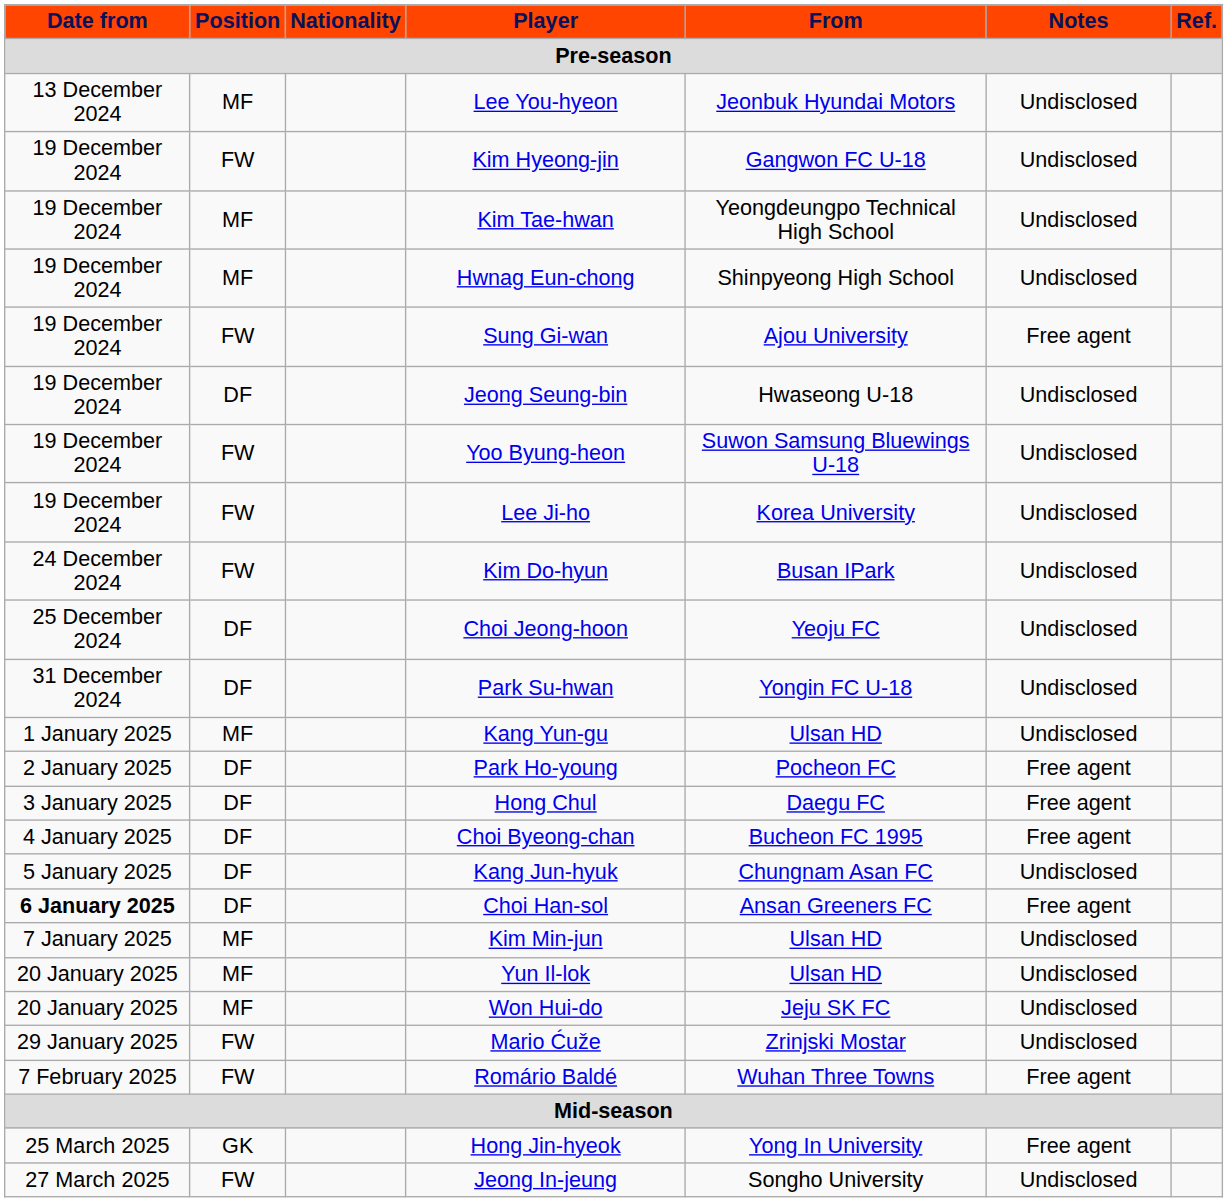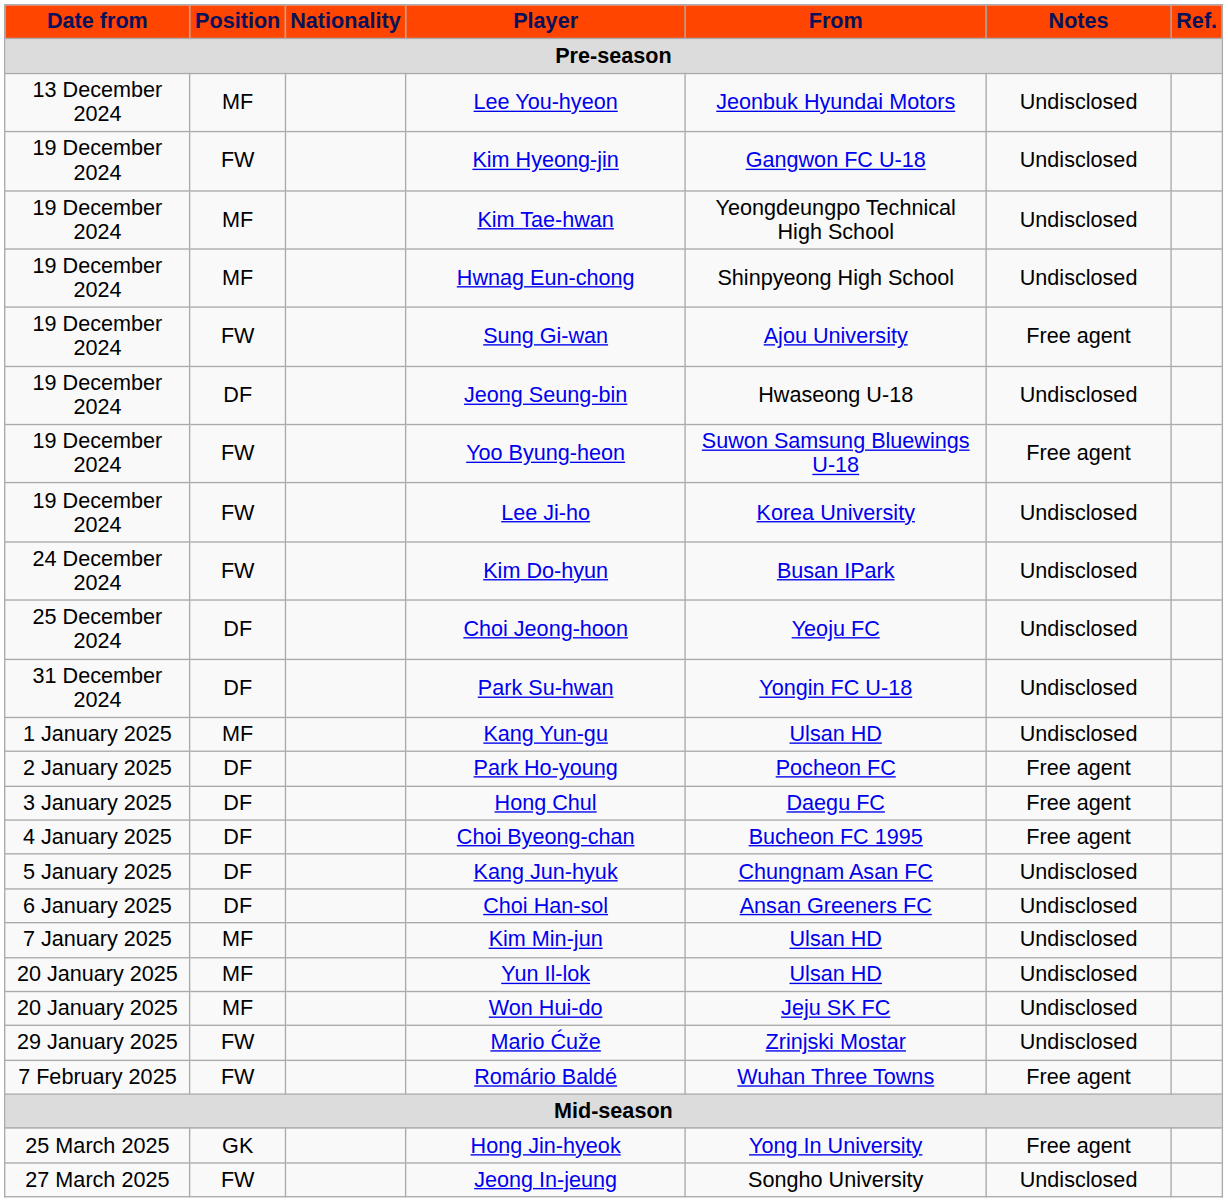Yoo Byung-heon | Notes: Undisclosed -> Free agent
Choi Han-sol | Date from: bold -> normal
Choi Han-sol | Notes: Free agent -> Undisclosed
